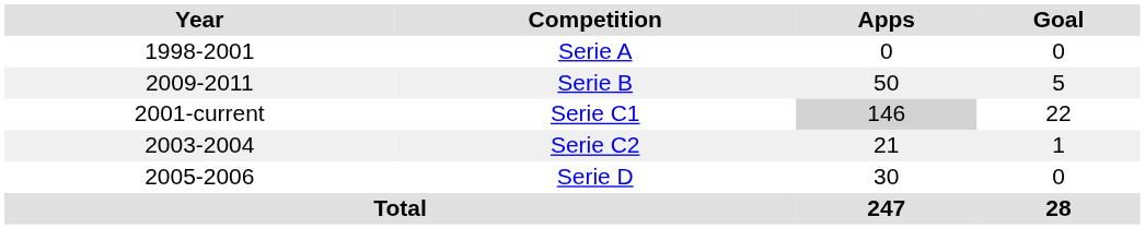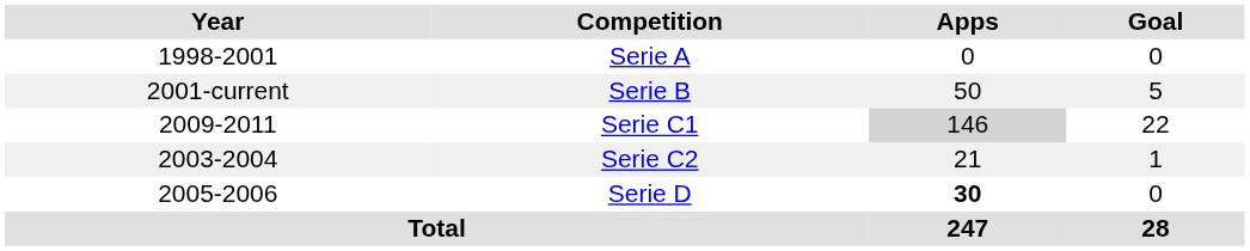Serie B | Year: 2009-2011 -> 2001-current
Serie C1 | Year: 2001-current -> 2009-2011
Serie D | Apps: normal -> bold
